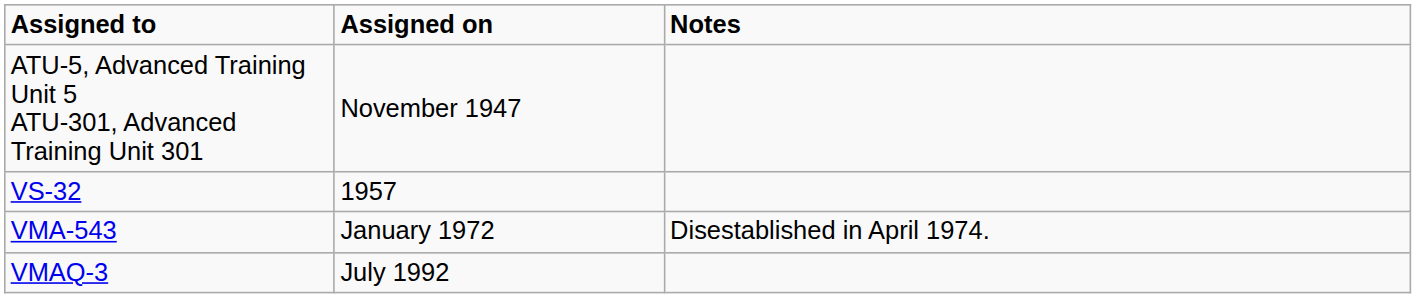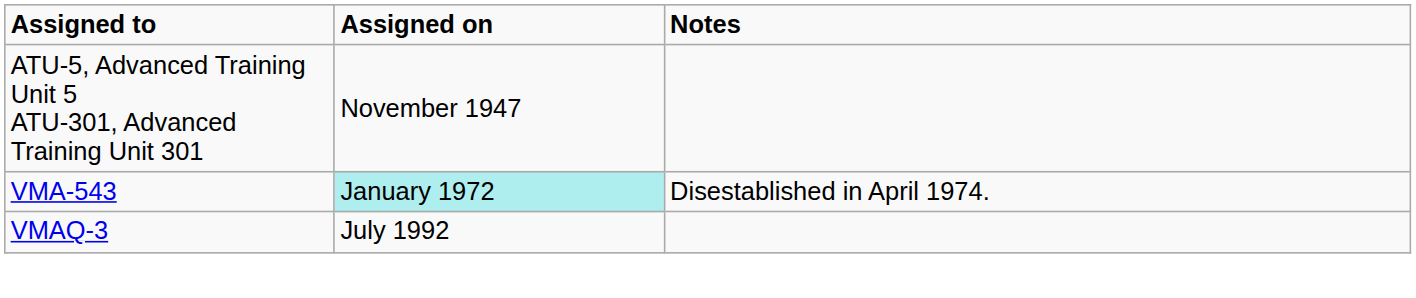- row: VS-32 | 1957
VMA-543 | Assigned on: no background -> paleturquoise background
